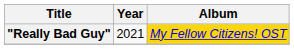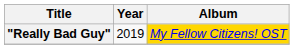"Really Bad Guy" | Year: 2021 -> 2019
